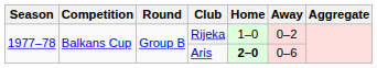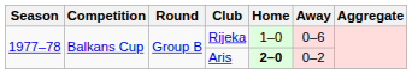Rijeka | Away: 0–2 -> 0–6
Aris | Away: 0–6 -> 0–2
